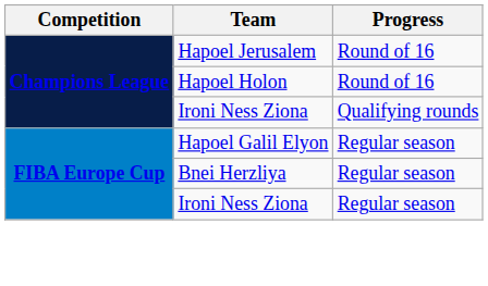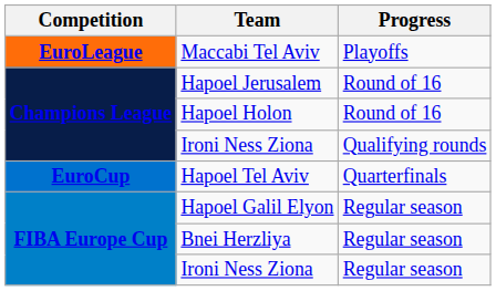+ row: EuroLeague | Maccabi Tel Aviv | Playoffs
+ row: EuroCup | Hapoel Tel Aviv | Quarterfinals
